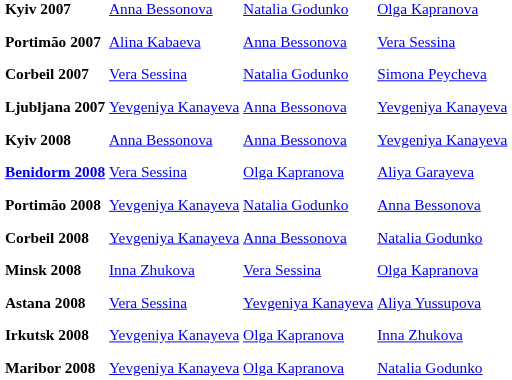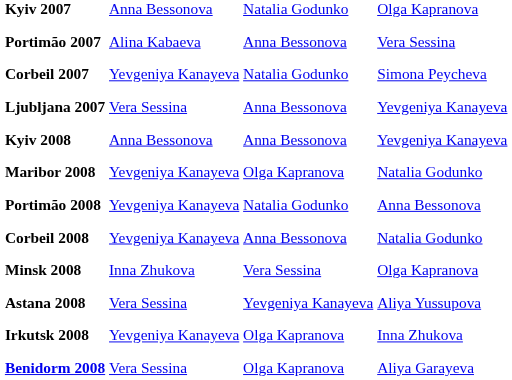Corbeil 2007 | column 2: Vera Sessina -> Yevgeniya Kanayeva
Ljubljana 2007 | column 2: Yevgeniya Kanayeva -> Vera Sessina
rows swapped: Maribor 2008 <-> Benidorm 2008
